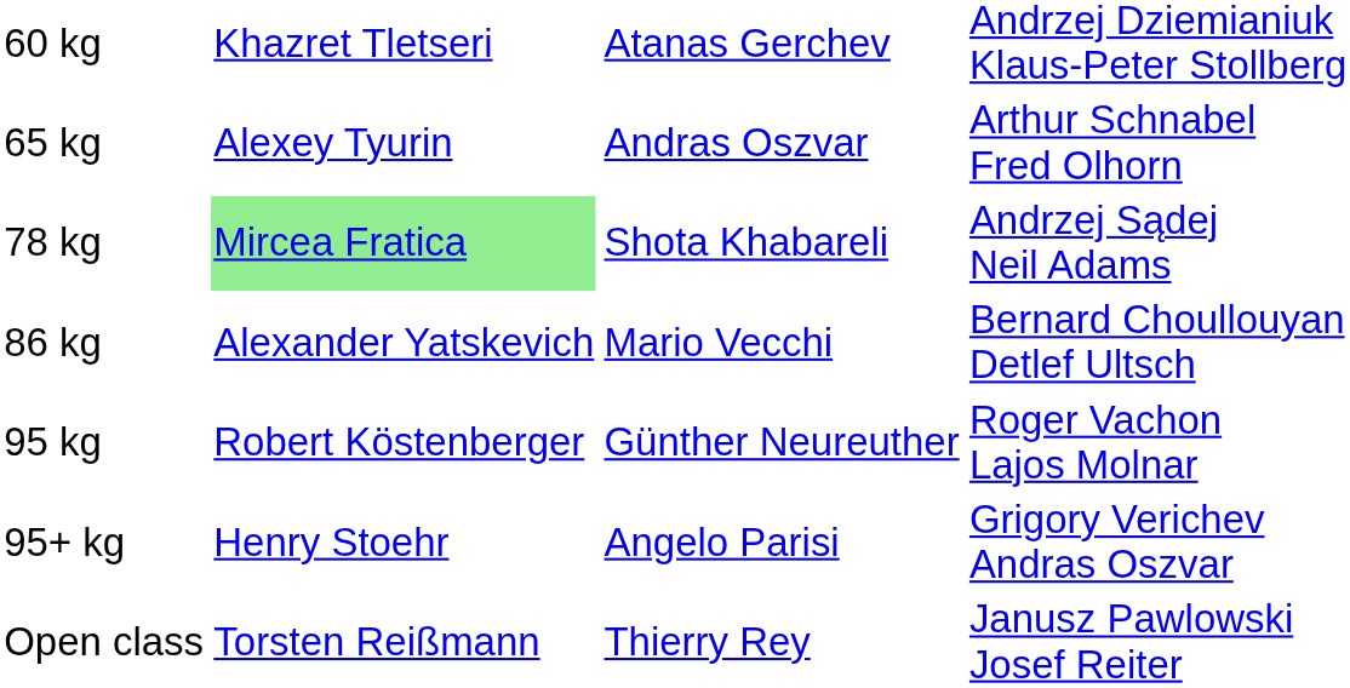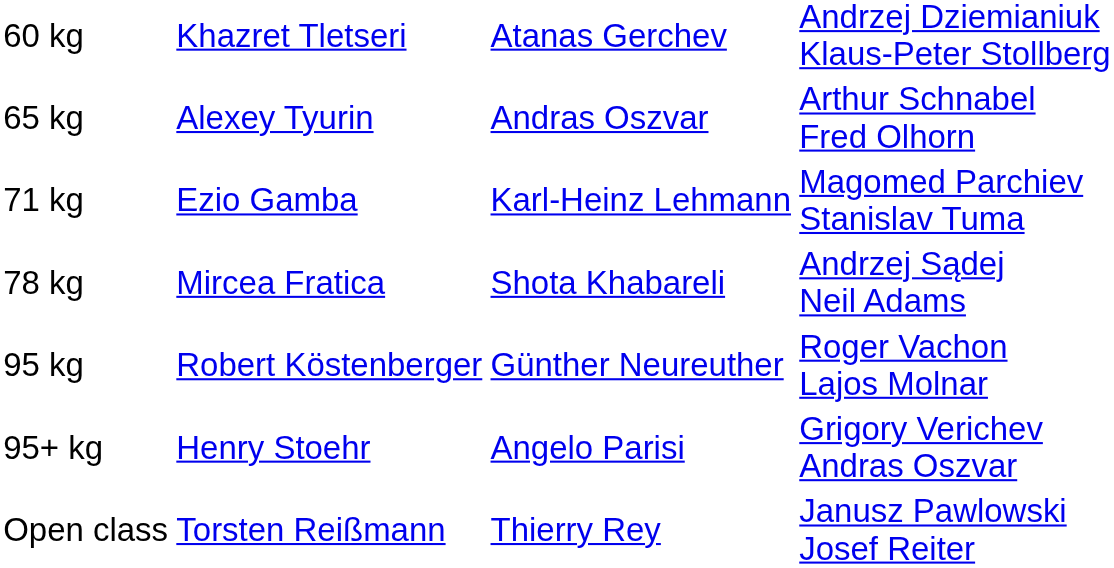+ row: 71 kg | Ezio Gamba | Karl-Heinz Lehmann | Magomed Parchiev Stanislav Tuma
78 kg | column 2: lightgreen background -> no background
- row: 86 kg | Alexander Yatskevich | Mario Vecchi | Bernard Choullouyan Detlef Ultsch
